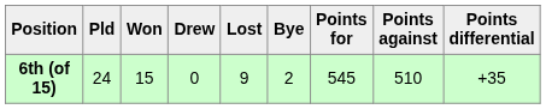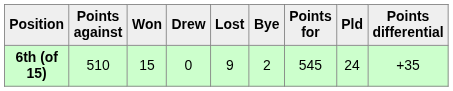columns swapped: Pld <-> Points against
